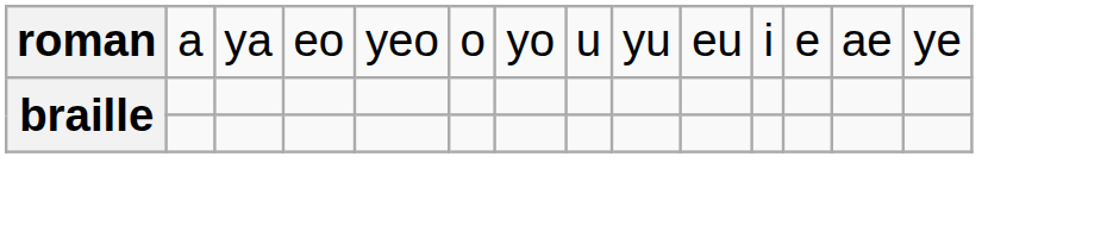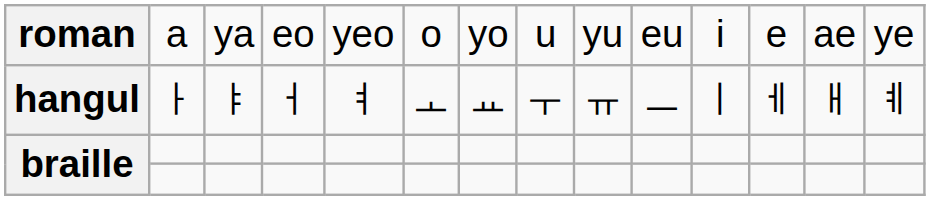+ row: hangul | ㅏ | ㅑ | ㅓ | ㅕ | ㅗ | ㅛ | ㅜ | ㅠ | ㅡ | ㅣ | ㅔ | ㅐ | ㅖ
